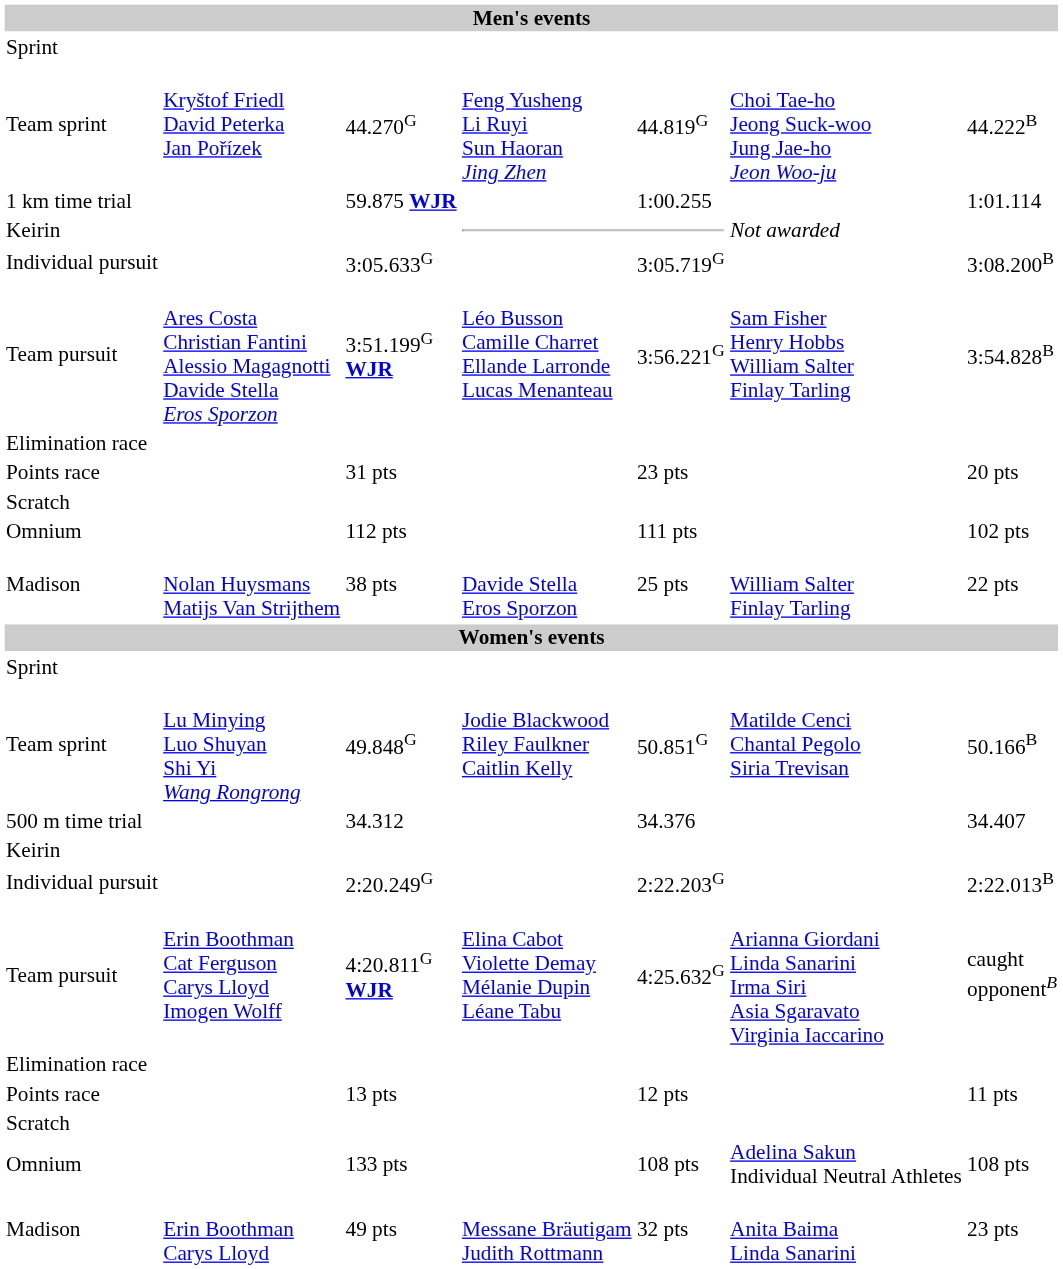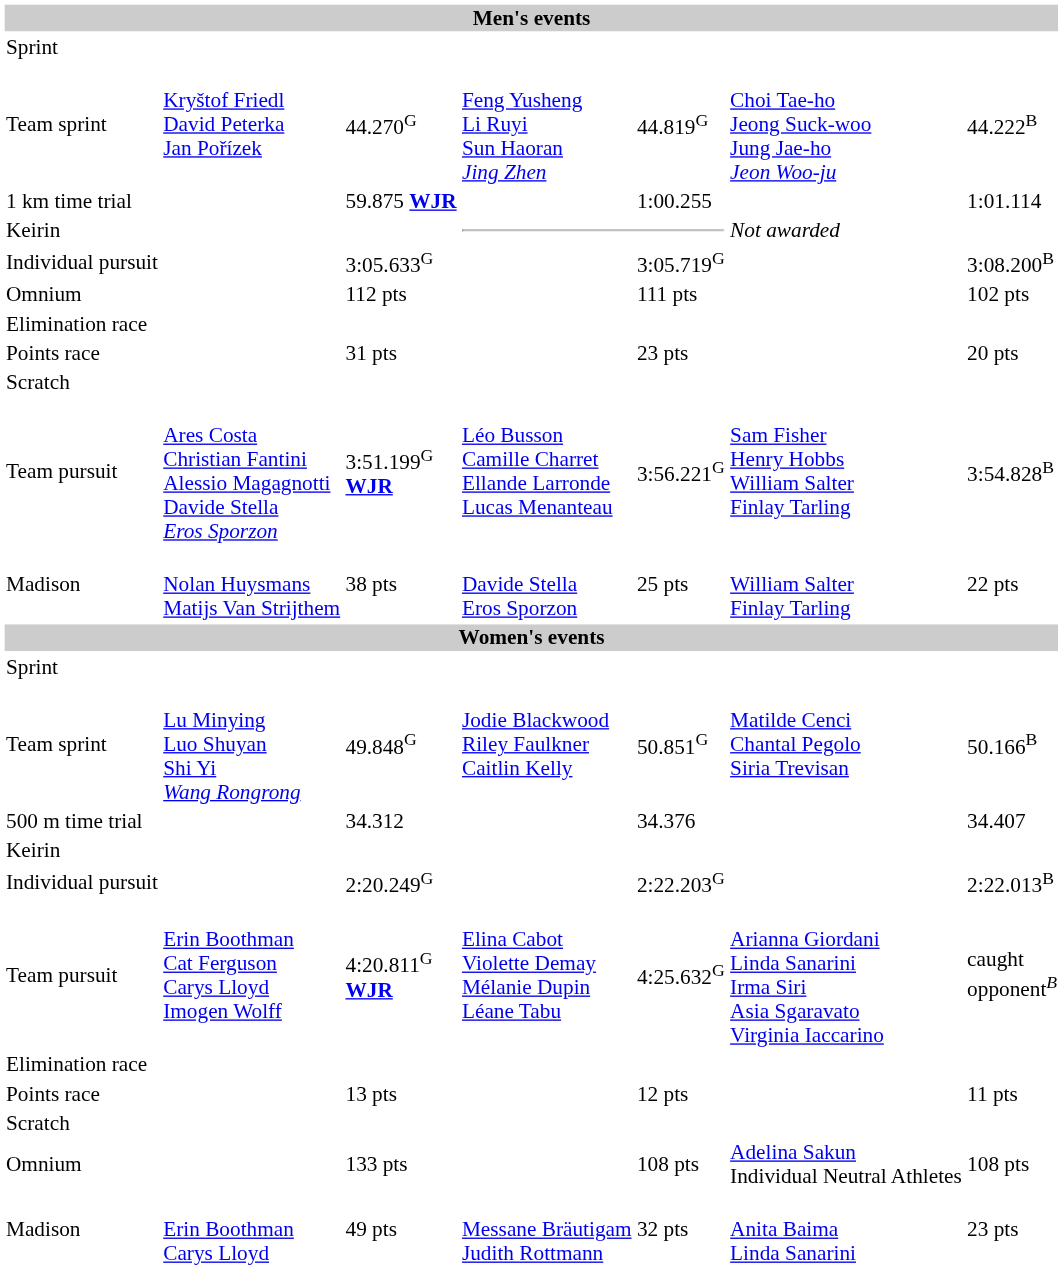rows swapped: 3:51.199G WJR <-> 112 pts
